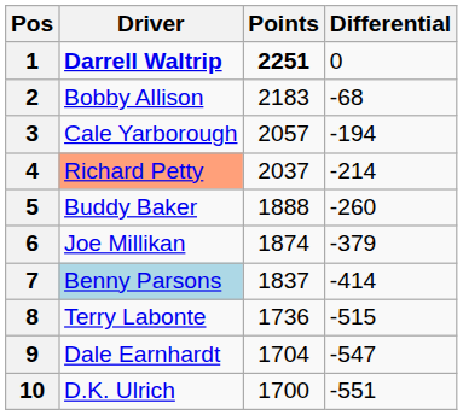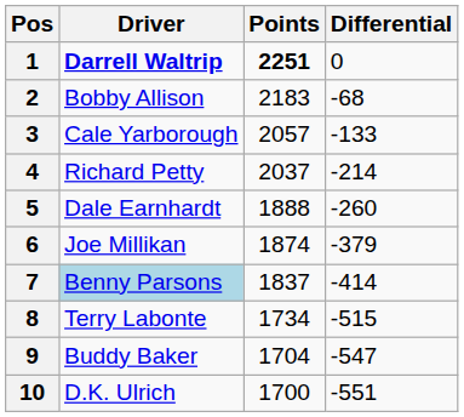3 | Differential: -194 -> -133
4 | Driver: lightsalmon background -> no background
5 | Driver: Buddy Baker -> Dale Earnhardt
8 | Points: 1736 -> 1734
9 | Driver: Dale Earnhardt -> Buddy Baker
